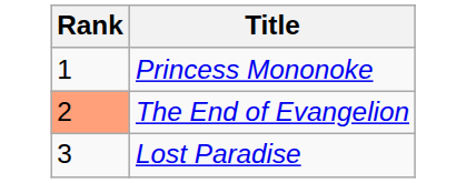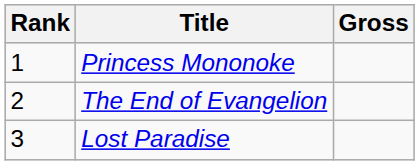+ column: Gross
The End of Evangelion | Rank: lightsalmon background -> no background
